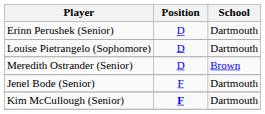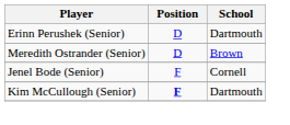- row: Louise Pietrangelo (Sophomore) | D | Dartmouth
Jenel Bode (Senior) | School: Dartmouth -> Cornell
